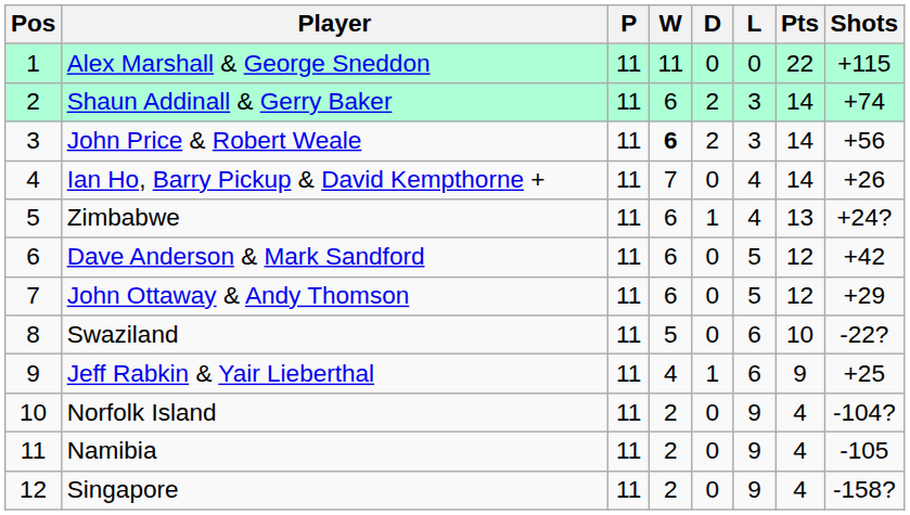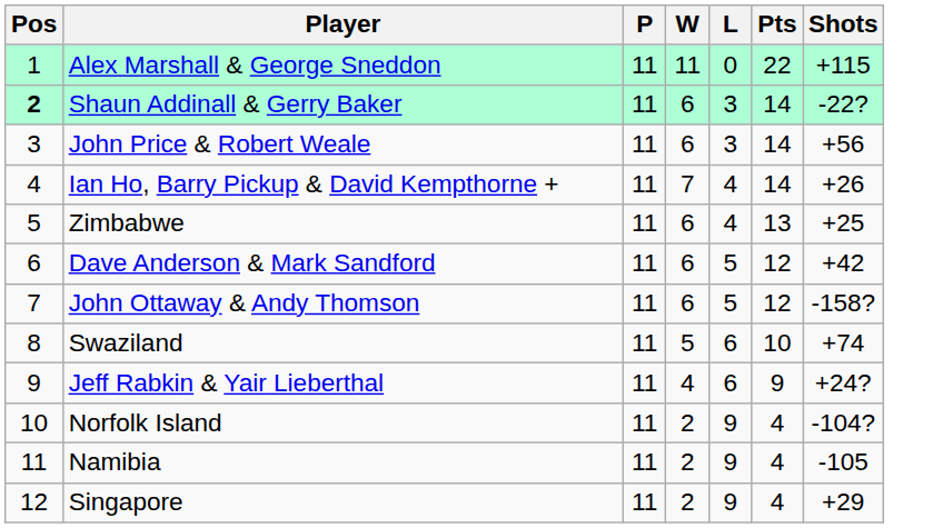- column: D | 0 | 2 | 2 | 0 | 1 | 0 | 0 | 0 | 1 | 0 | 0 | 0
Shaun Addinall & Gerry Baker | Pos: normal -> bold
Shaun Addinall & Gerry Baker | Shots: +74 -> -22?
John Price & Robert Weale | W: bold -> normal
Zimbabwe | Shots: +24? -> +25
John Ottaway & Andy Thomson | Shots: +29 -> -158?
Swaziland | Shots: -22? -> +74
Jeff Rabkin & Yair Lieberthal | Shots: +25 -> +24?
Singapore | Shots: -158? -> +29
